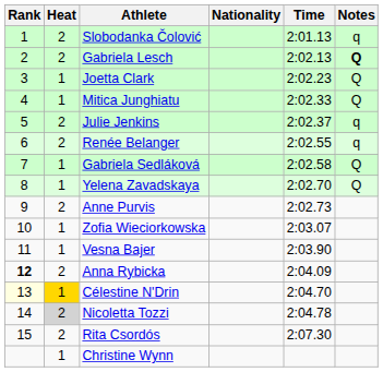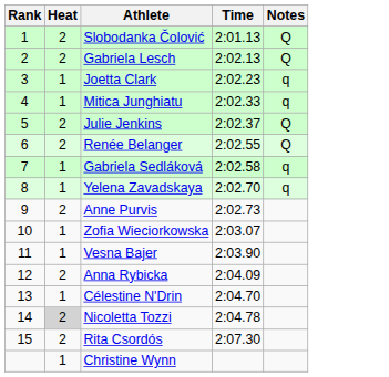- column: Nationality
Slobodanka Čolović | Notes: q -> Q
Gabriela Lesch | Notes: bold -> normal
Joetta Clark | Notes: Q -> q
Mitica Junghiatu | Notes: Q -> q
Julie Jenkins | Notes: q -> Q
Renée Belanger | Notes: q -> Q
Gabriela Sedláková | Notes: Q -> q
Yelena Zavadskaya | Notes: Q -> q
Anna Rybicka | Rank: bold -> normal
Célestine N'Drin | Rank: lightyellow background -> no background
Célestine N'Drin | Heat: gold background -> no background
